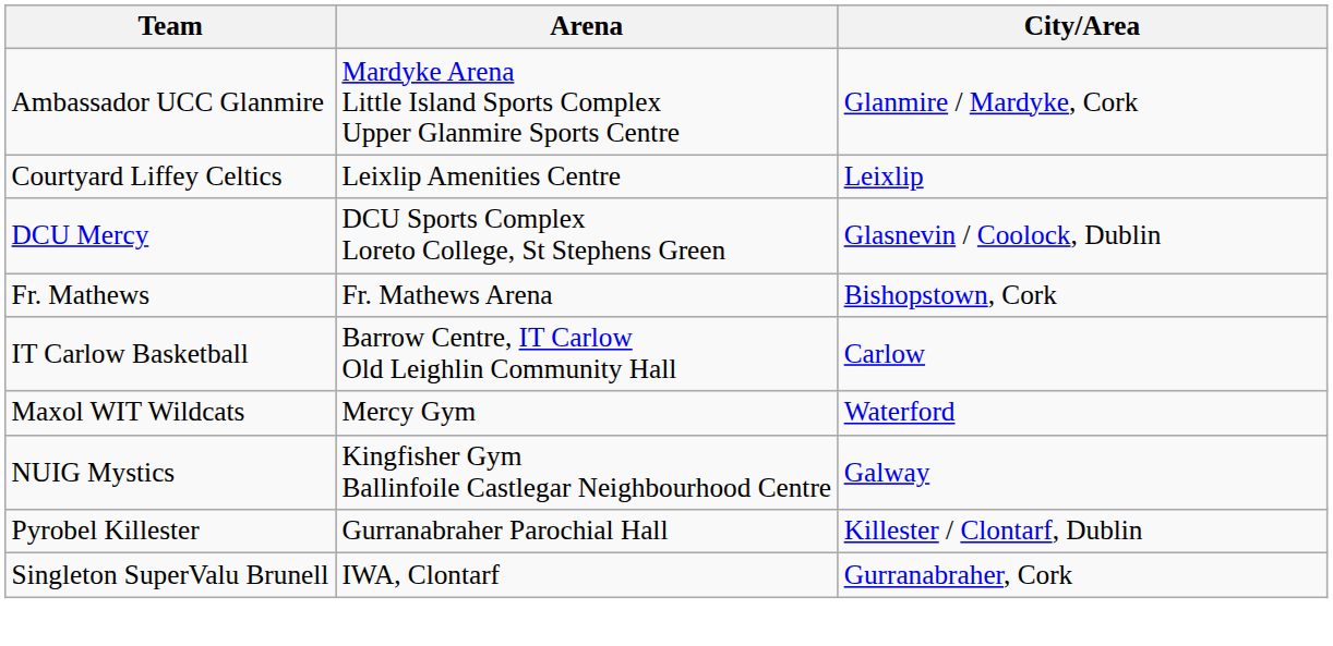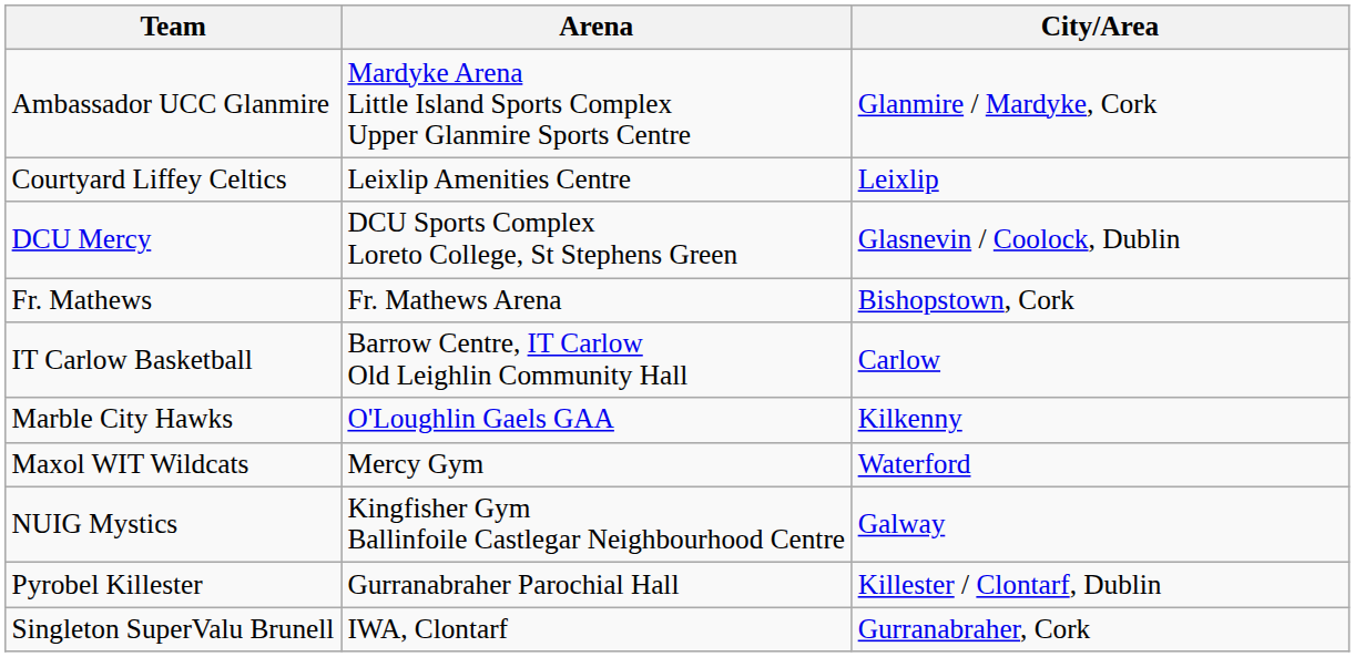+ row: Marble City Hawks | O'Loughlin Gaels GAA | Kilkenny
